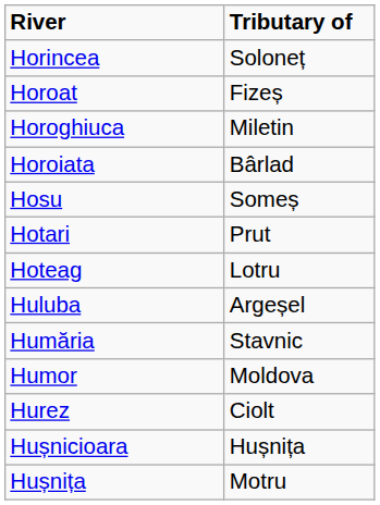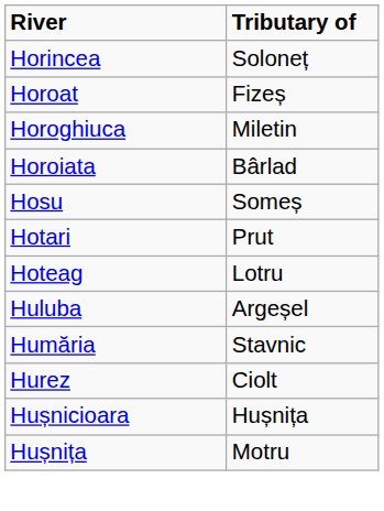- row: Humor | Moldova
